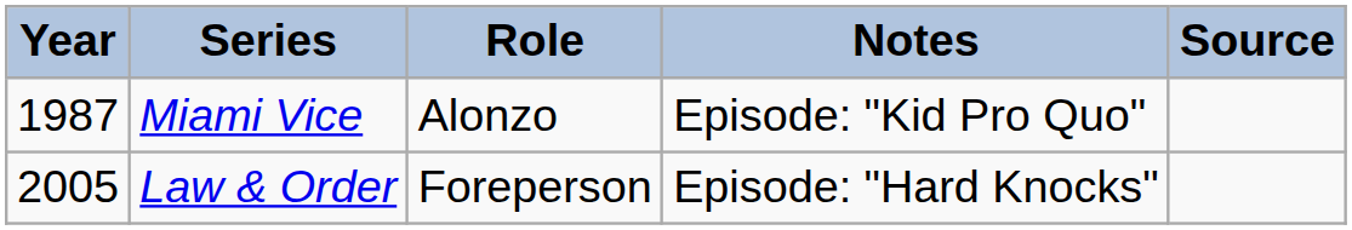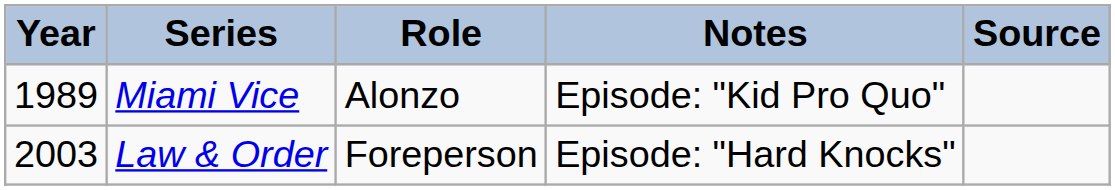Miami Vice | Year: 1987 -> 1989
Law & Order | Year: 2005 -> 2003
